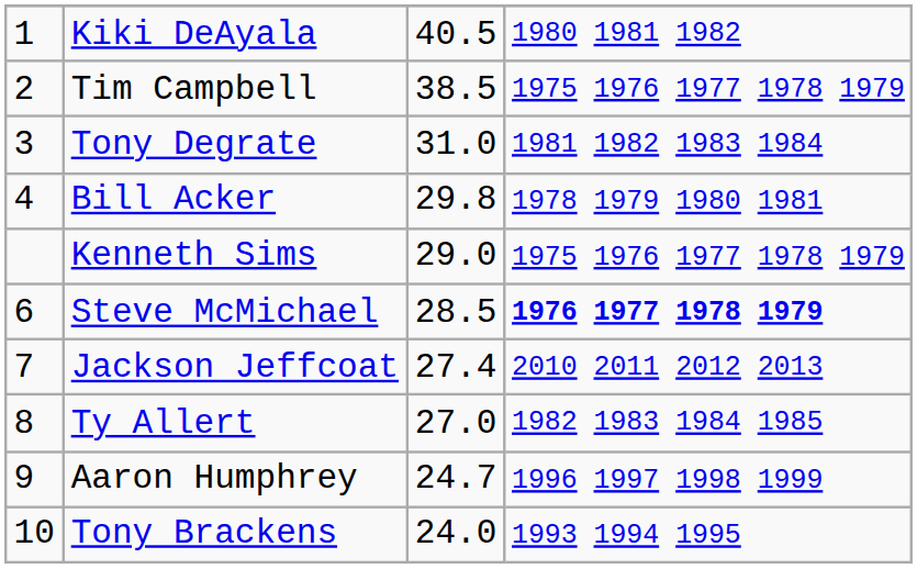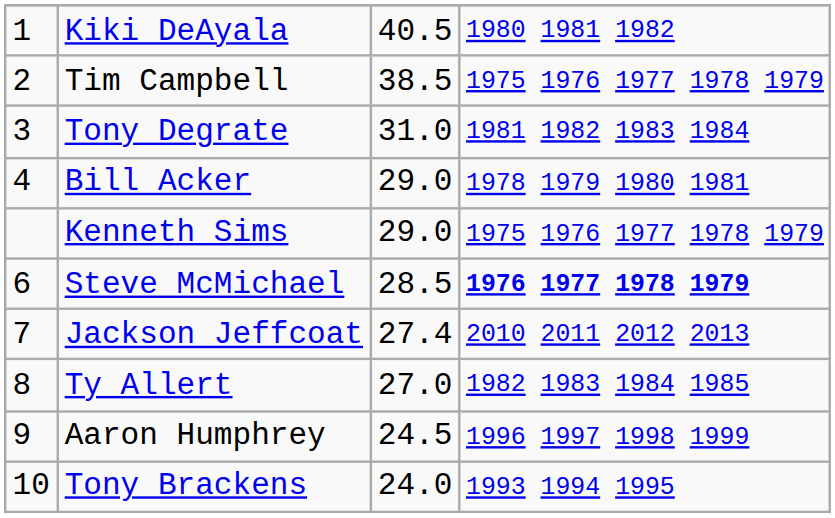Bill Acker | column 3: 29.8 -> 29.0
Aaron Humphrey | column 3: 24.7 -> 24.5
